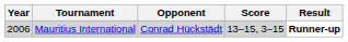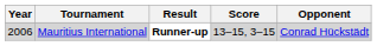columns swapped: Opponent <-> Result
